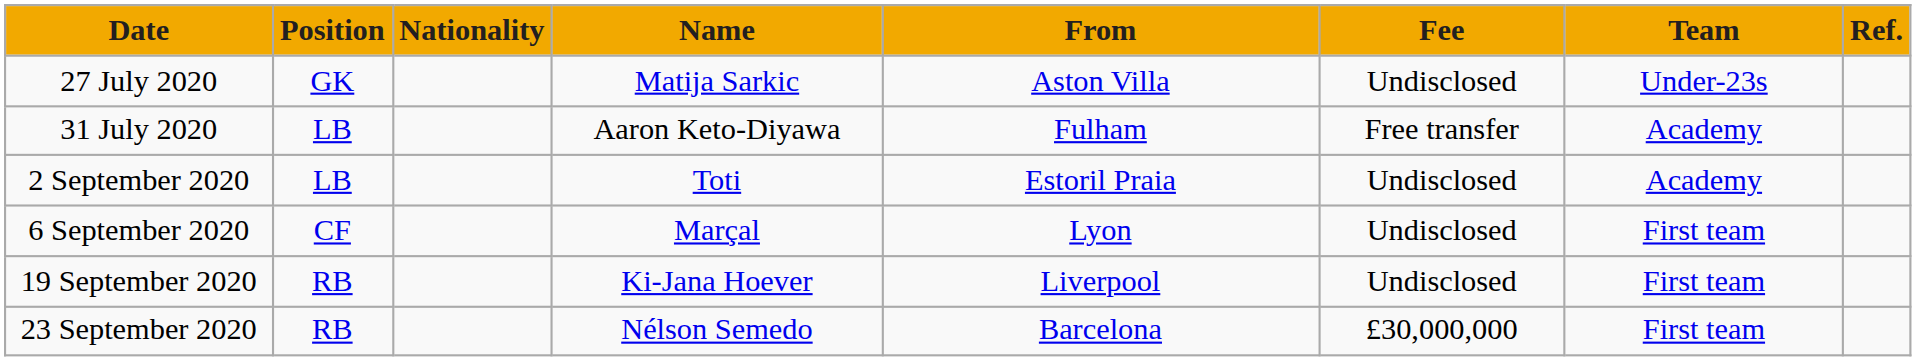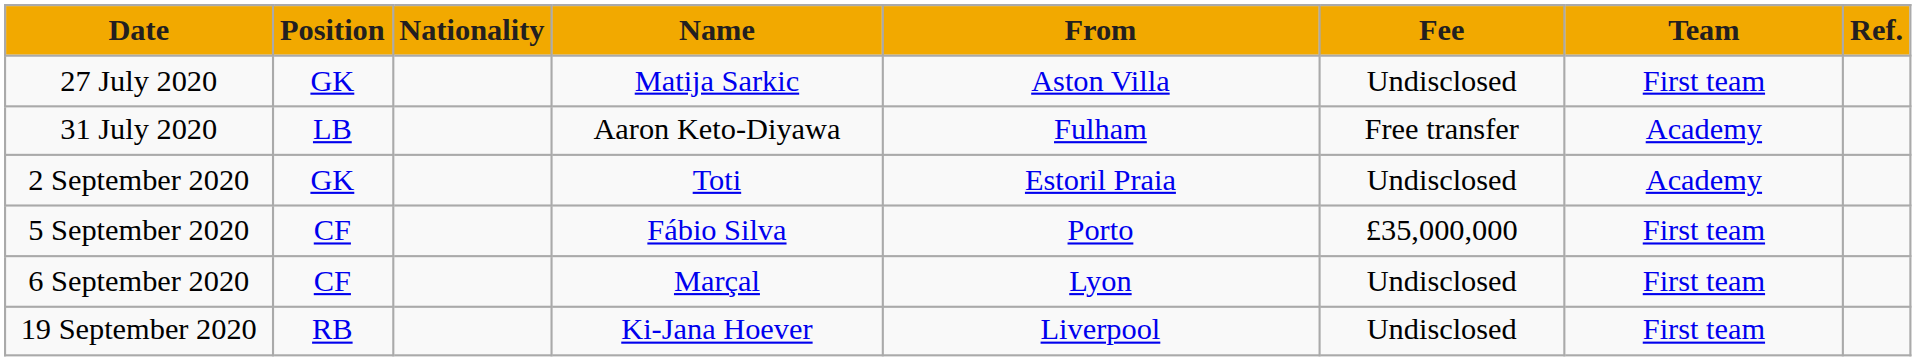27 July 2020 | Team: Under-23s -> First team
2 September 2020 | Position: LB -> GK
+ row: 5 September 2020 | CF | Fábio Silva | Porto | £35,000,000 | First team
- row: 23 September 2020 | RB | Nélson Semedo | Barcelona | £30,000,000 | First team
